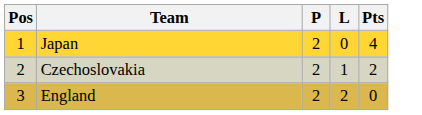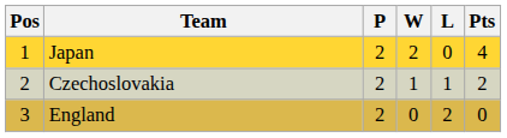+ column: W | 2 | 1 | 0
